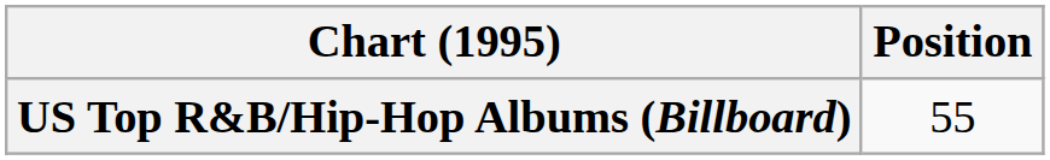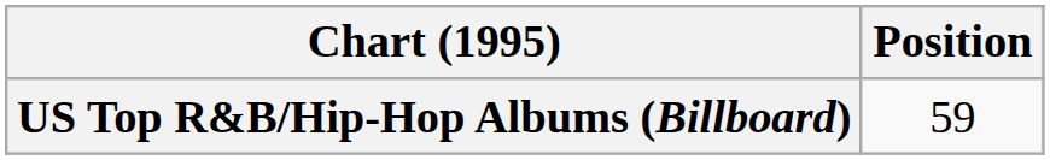US Top R&B/Hip-Hop Albums (Billboard) | Position: 55 -> 59
